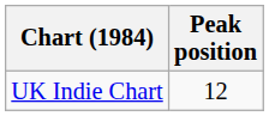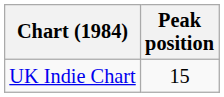UK Indie Chart | Peak position: 12 -> 15
